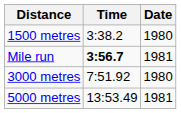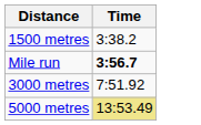- column: Date | 1980 | 1981 | 1980 | 1981
5000 metres | Time: no background -> khaki background
